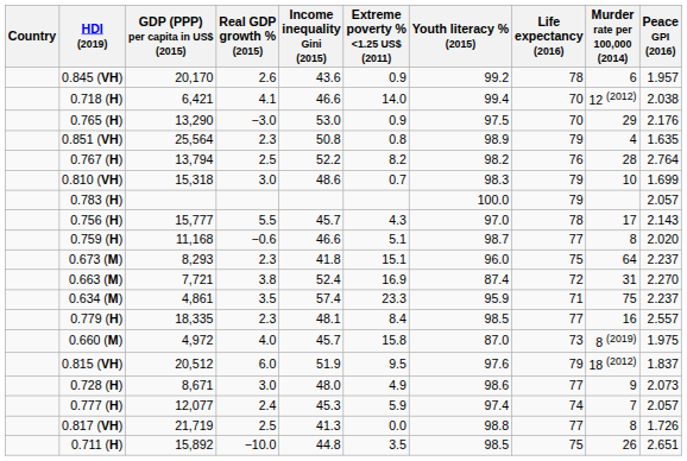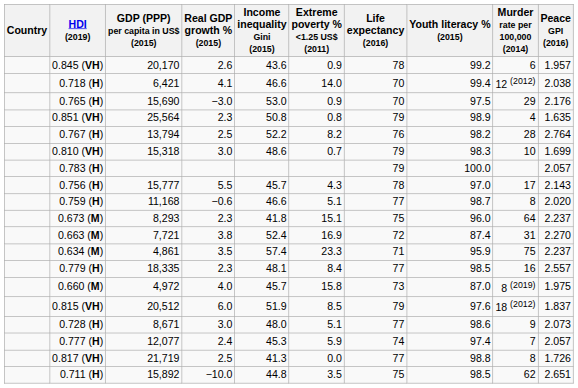columns swapped: Youth literacy % (2015) <-> Life expectancy (2016)
0.765 (H) | GDP (PPP) per capita in US$ (2015): 13,290 -> 15,690
0.815 (VH) | Extreme poverty % <1.25 US$ (2011): 9.5 -> 8.5
0.728 (H) | Extreme poverty % <1.25 US$ (2011): 4.9 -> 5.1
0.711 (H) | Murder rate per 100,000 (2014): 26 -> 62
